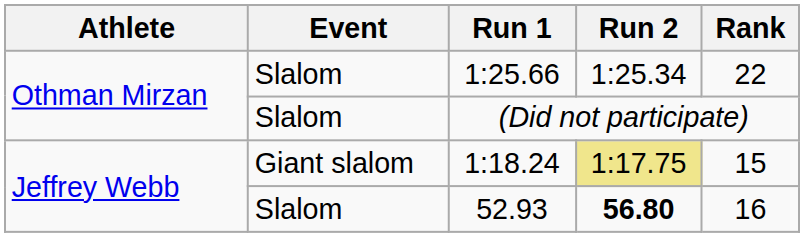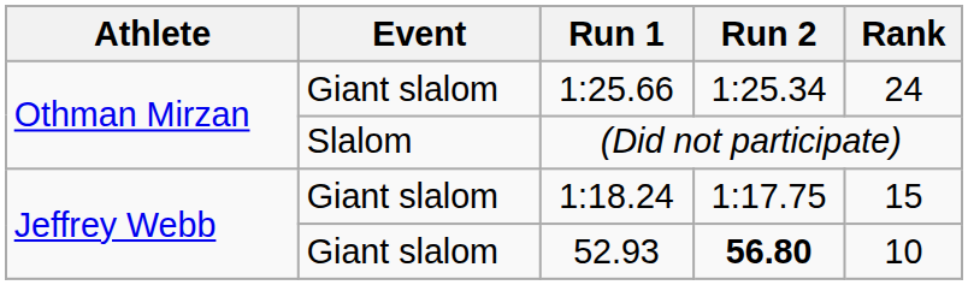1:25.66 | Event: Slalom -> Giant slalom
1:25.66 | Rank: 22 -> 24
1:18.24 | Run 2: khaki background -> no background
52.93 | Event: Slalom -> Giant slalom
52.93 | Rank: 16 -> 10
